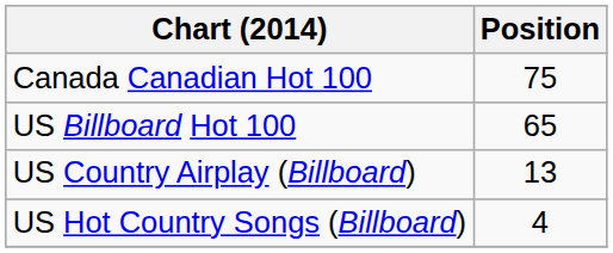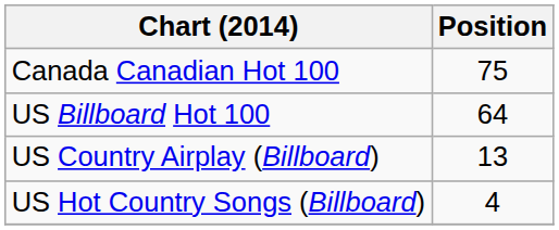US Billboard Hot 100 | Position: 65 -> 64
